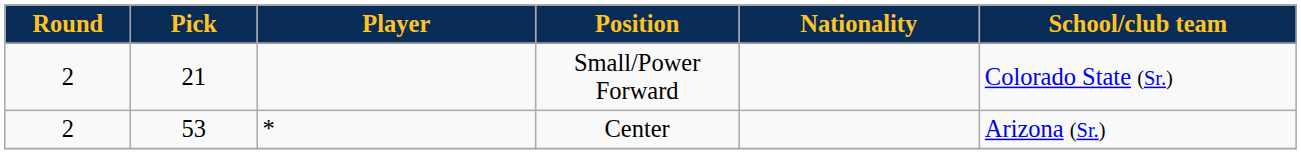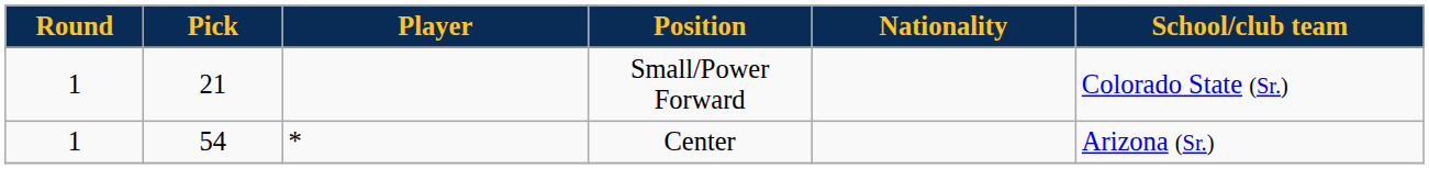Small/Power Forward | Round: 2 -> 1
Center | Round: 2 -> 1
Center | Pick: 53 -> 54
